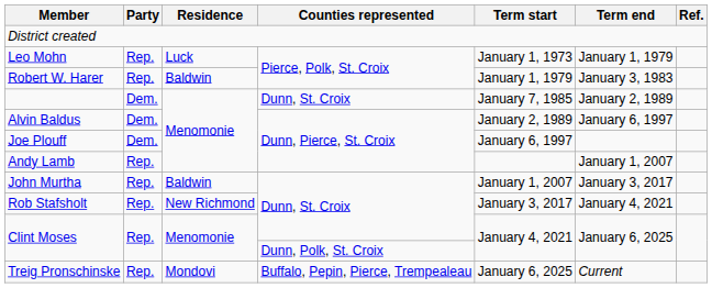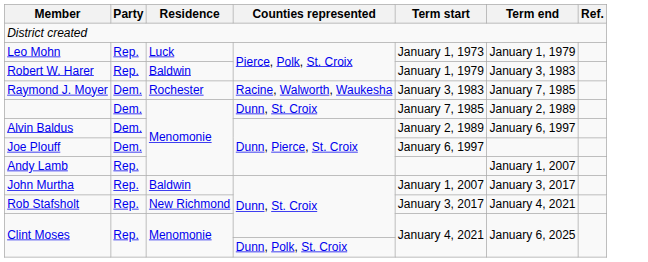+ row: Raymond J. Moyer | Dem. | Rochester | Racine, Walworth, Waukesha | January 3, 1983 | January 7, 1985
- row: Treig Pronschinske | Rep. | Mondovi | Buffalo, Pepin, Pierce, Trempealeau | January 6, 2025 | Current
